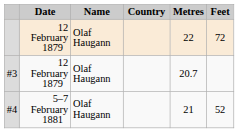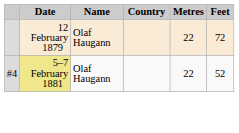- row: #3 | 12 February 1879 | Olaf Haugann | 20.7
#4 | Date: no background -> khaki background
#4 | Metres: 21 -> 22
